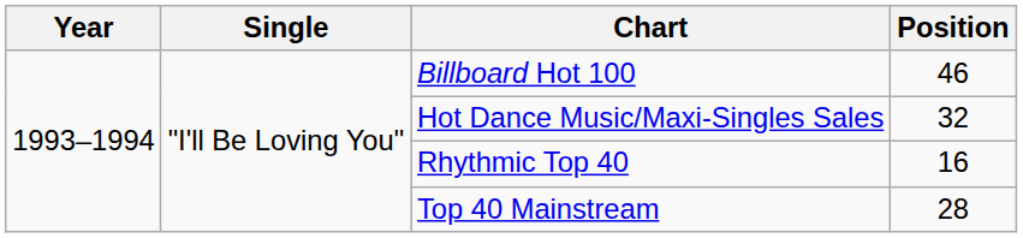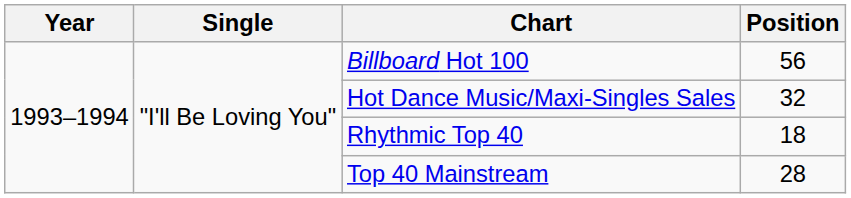Billboard Hot 100 | Position: 46 -> 56
Rhythmic Top 40 | Position: 16 -> 18
